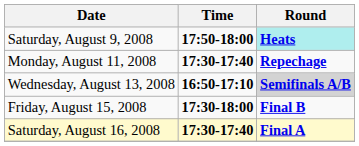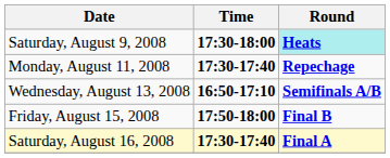Saturday, August 9, 2008 | Time: 17:50-18:00 -> 17:30-18:00
Wednesday, August 13, 2008 | Round: lightgrey background -> no background
Friday, August 15, 2008 | Time: 17:30-18:00 -> 17:50-18:00
